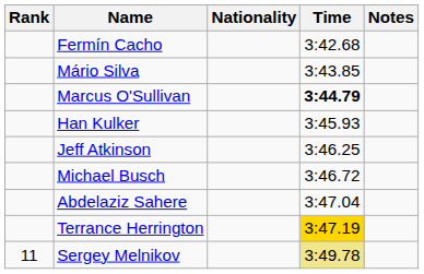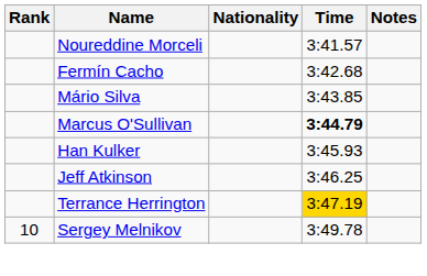+ row: Noureddine Morceli | 3:41.57
- row: Michael Busch | 3:46.72
- row: Abdelaziz Sahere | 3:47.04
Sergey Melnikov | Rank: 11 -> 10
Sergey Melnikov | Time: khaki background -> no background
